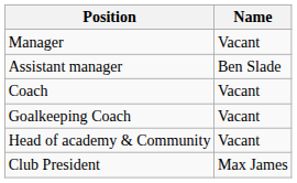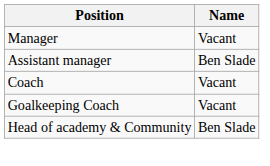Head of academy & Community | Name: Vacant -> Ben Slade
- row: Club President | Max James
